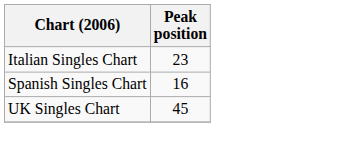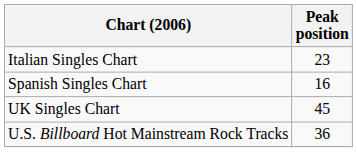+ row: U.S. Billboard Hot Mainstream Rock Tracks | 36
